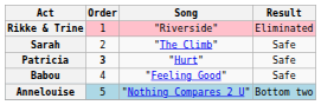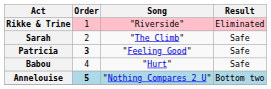Patricia | Song: "Hurt" -> "Feeling Good"
Babou | Song: "Feeling Good" -> "Hurt"
Annelouise | Order: normal -> bold
